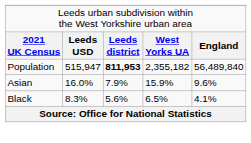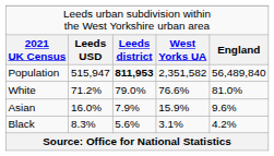Population | column 4: 2,355,182 -> 2,351,582
+ row: White | 71.2% | 79.0% | 76.6% | 81.0%
Black | column 4: 6.5% -> 3.1%
Black | column 5: 4.1% -> 4.2%
